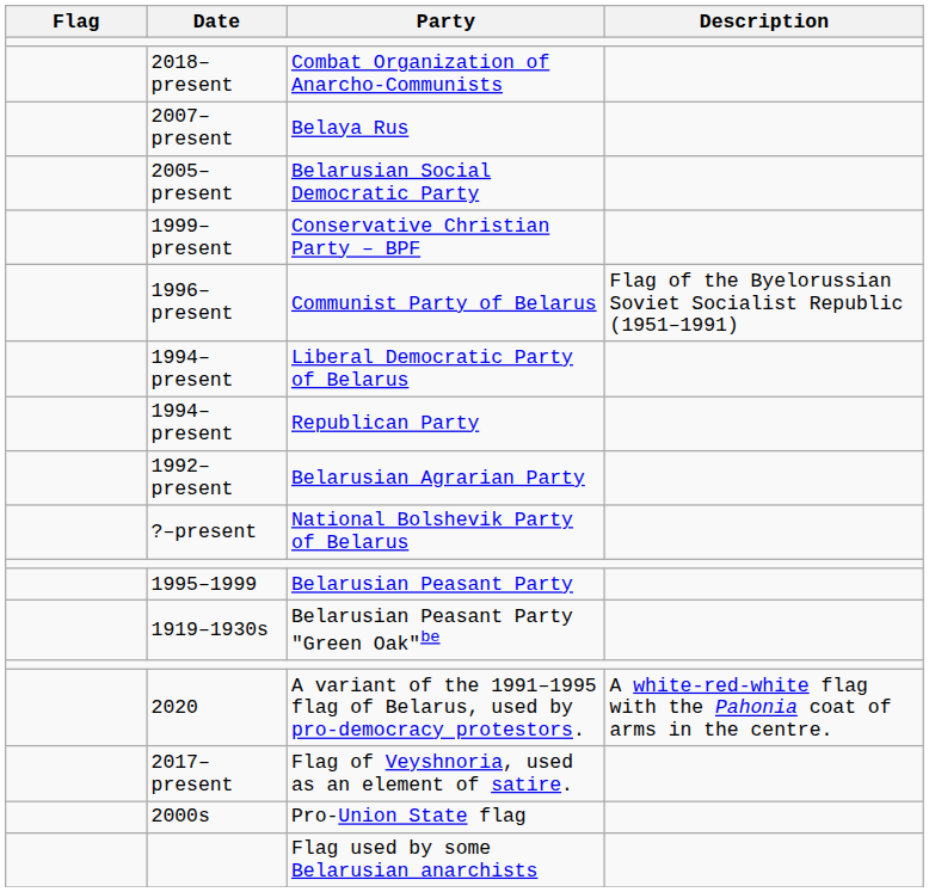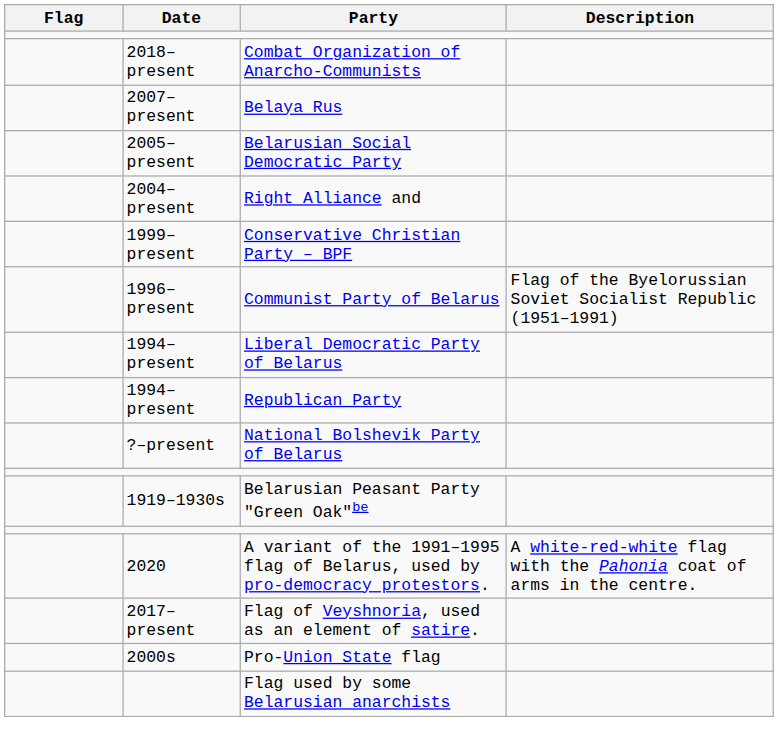+ row: 2004–present | Right Alliance and
- row: 1992–present | Belarusian Agrarian Party
- row: 1995–1999 | Belarusian Peasant Party
